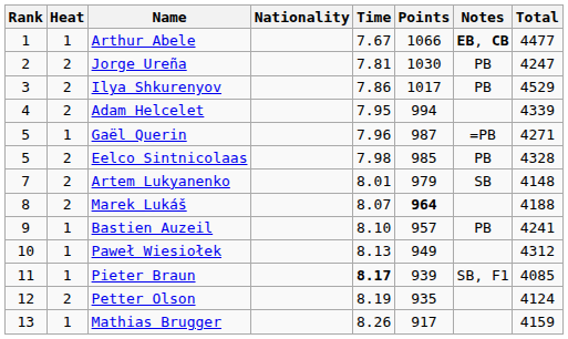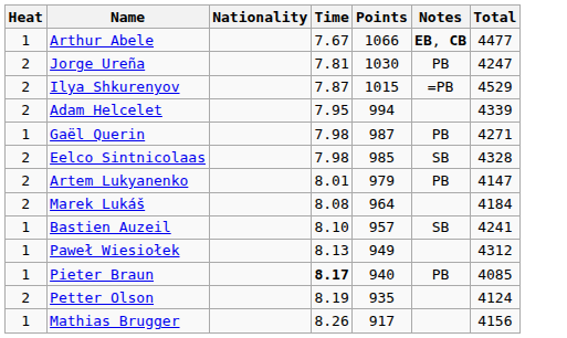- column: Rank | 1 | 2 | 3 | 4 | 5 | 5 | 7 | 8 | 9 | 10 | 11 | 12 | 13
Ilya Shkurenyov | Time: 7.86 -> 7.87
Ilya Shkurenyov | Points: 1017 -> 1015
Ilya Shkurenyov | Notes: PB -> =PB
Gaël Querin | Time: 7.96 -> 7.98
Gaël Querin | Notes: =PB -> PB
Eelco Sintnicolaas | Notes: PB -> SB
Artem Lukyanenko | Notes: SB -> PB
Artem Lukyanenko | Total: 4148 -> 4147
Marek Lukáš | Time: 8.07 -> 8.08
Marek Lukáš | Points: bold -> normal
Marek Lukáš | Total: 4188 -> 4184
Bastien Auzeil | Notes: PB -> SB
Pieter Braun | Points: 939 -> 940
Pieter Braun | Notes: SB, F1 -> PB
Mathias Brugger | Total: 4159 -> 4156
